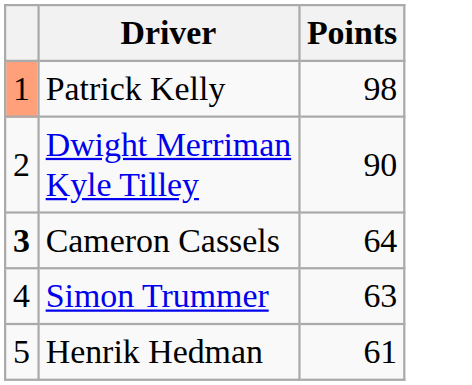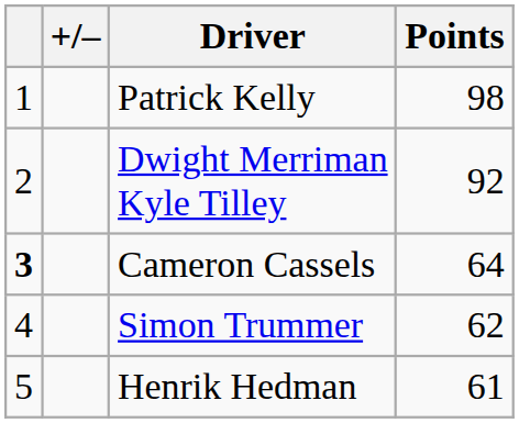+ column: +/–
Patrick Kelly | column 1: lightsalmon background -> no background
Dwight Merriman Kyle Tilley | Points: 90 -> 92
Simon Trummer | Points: 63 -> 62
